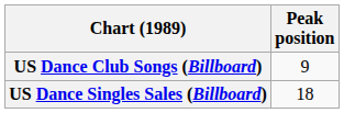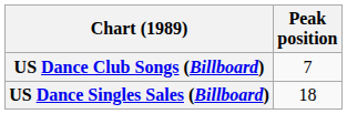US Dance Club Songs (Billboard) | Peak position: 9 -> 7
